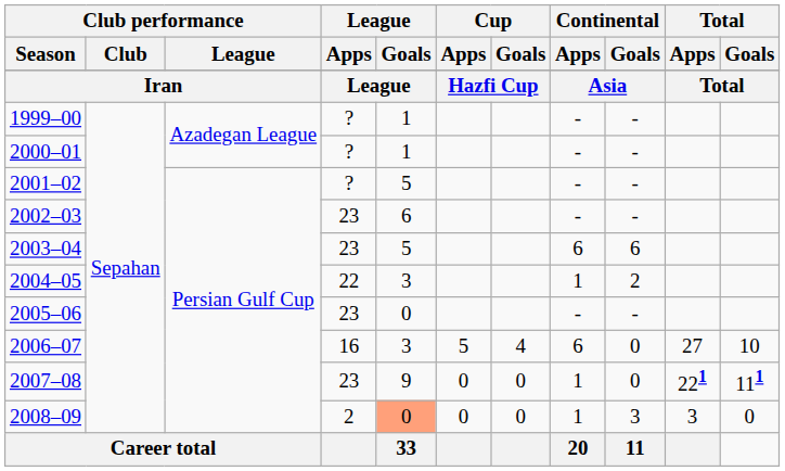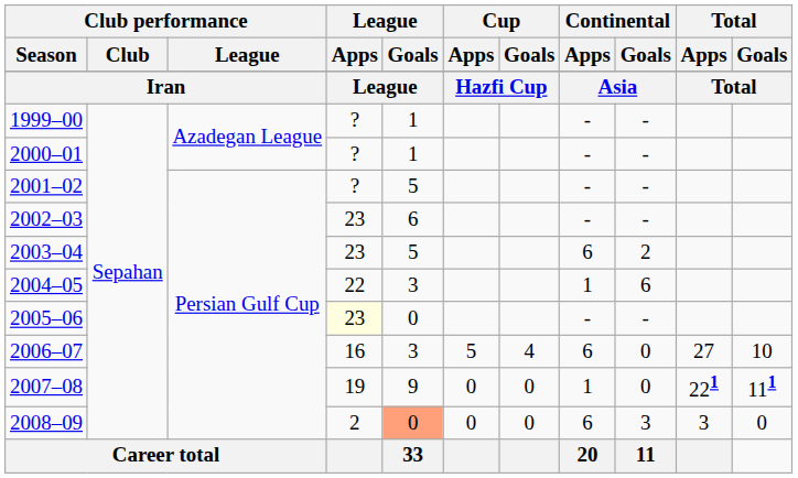2003–04 | Continental / Goals: 6 -> 2
2004–05 | Continental / Goals: 2 -> 6
2005–06 | League / Apps: no background -> lightyellow background
2007–08 | League / Apps: 23 -> 19
2008–09 | Continental / Apps: 1 -> 6
